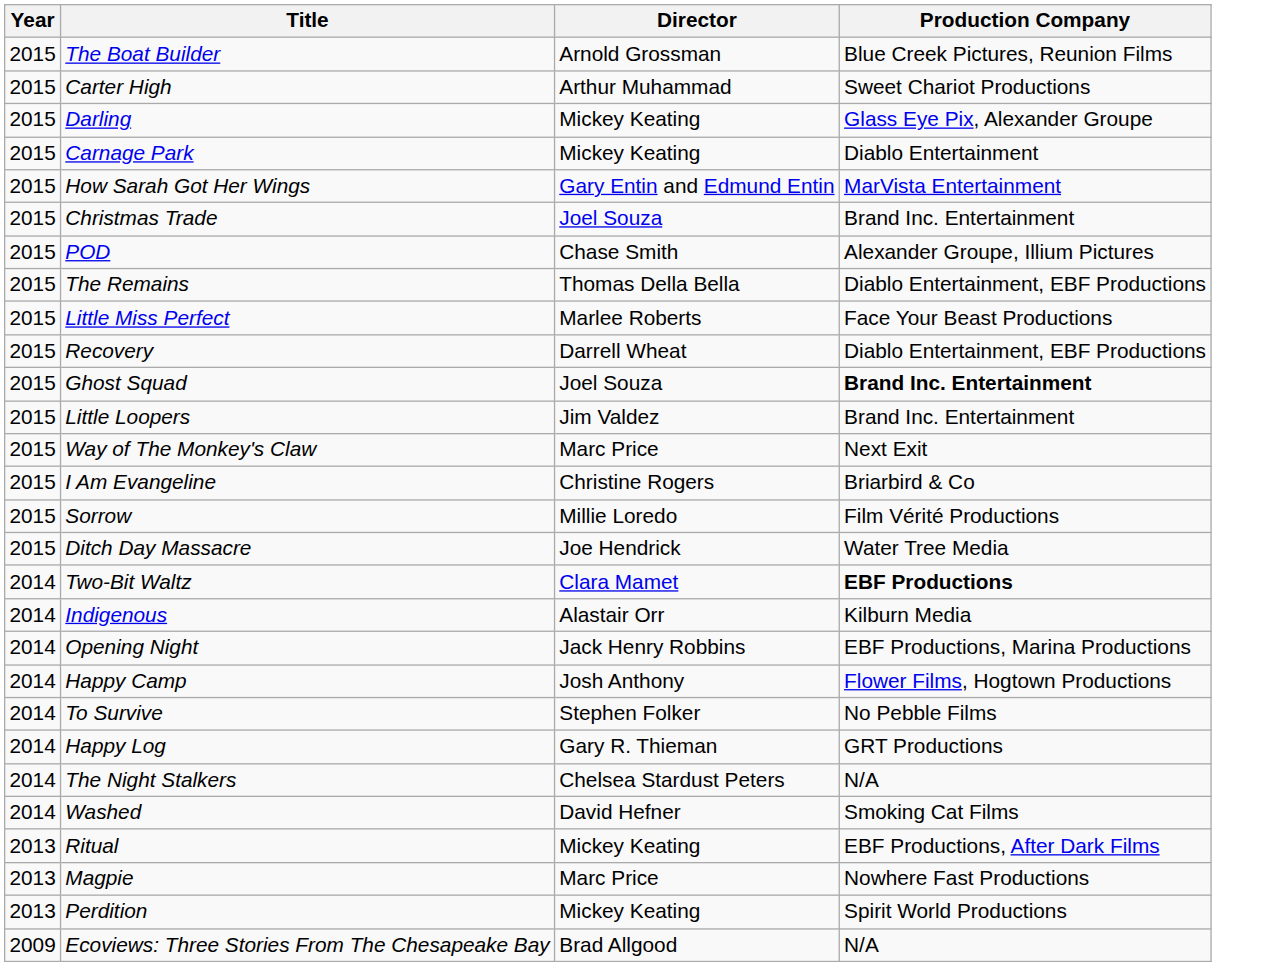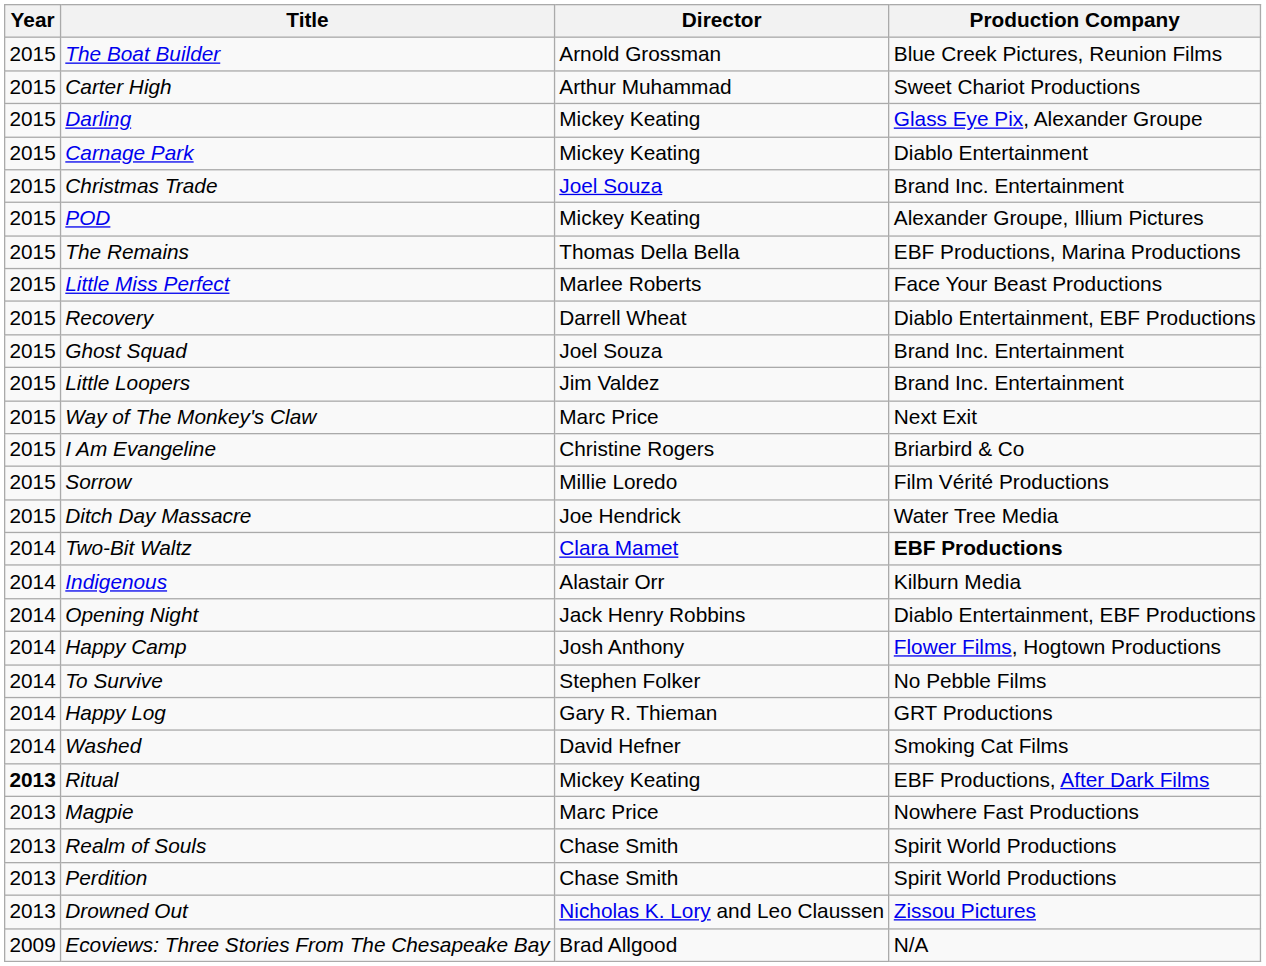- row: 2015 | How Sarah Got Her Wings | Gary Entin and Edmund Entin | MarVista Entertainment
POD | Director: Chase Smith -> Mickey Keating
The Remains | Production Company: Diablo Entertainment, EBF Productions -> EBF Productions, Marina Productions
Ghost Squad | Production Company: bold -> normal
Opening Night | Production Company: EBF Productions, Marina Productions -> Diablo Entertainment, EBF Productions
- row: 2014 | The Night Stalkers | Chelsea Stardust Peters | N/A
Ritual | Year: normal -> bold
+ row: 2013 | Realm of Souls | Chase Smith | Spirit World Productions
Perdition | Director: Mickey Keating -> Chase Smith
+ row: 2013 | Drowned Out | Nicholas K. Lory and Leo Claussen | Zissou Pictures
